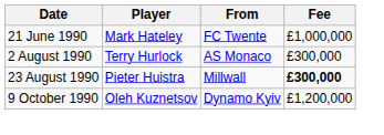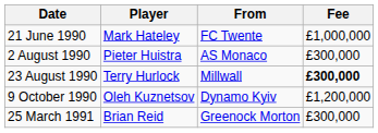2 August 1990 | Player: Terry Hurlock -> Pieter Huistra
23 August 1990 | Player: Pieter Huistra -> Terry Hurlock
+ row: 25 March 1991 | Brian Reid | Greenock Morton | £300,000
